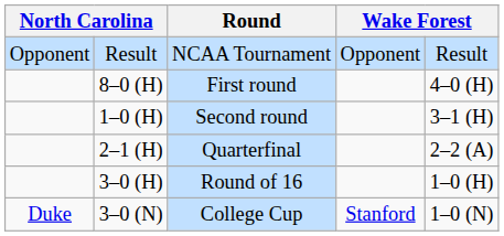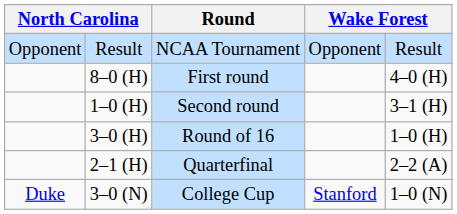rows swapped: Round of 16 <-> Quarterfinal
